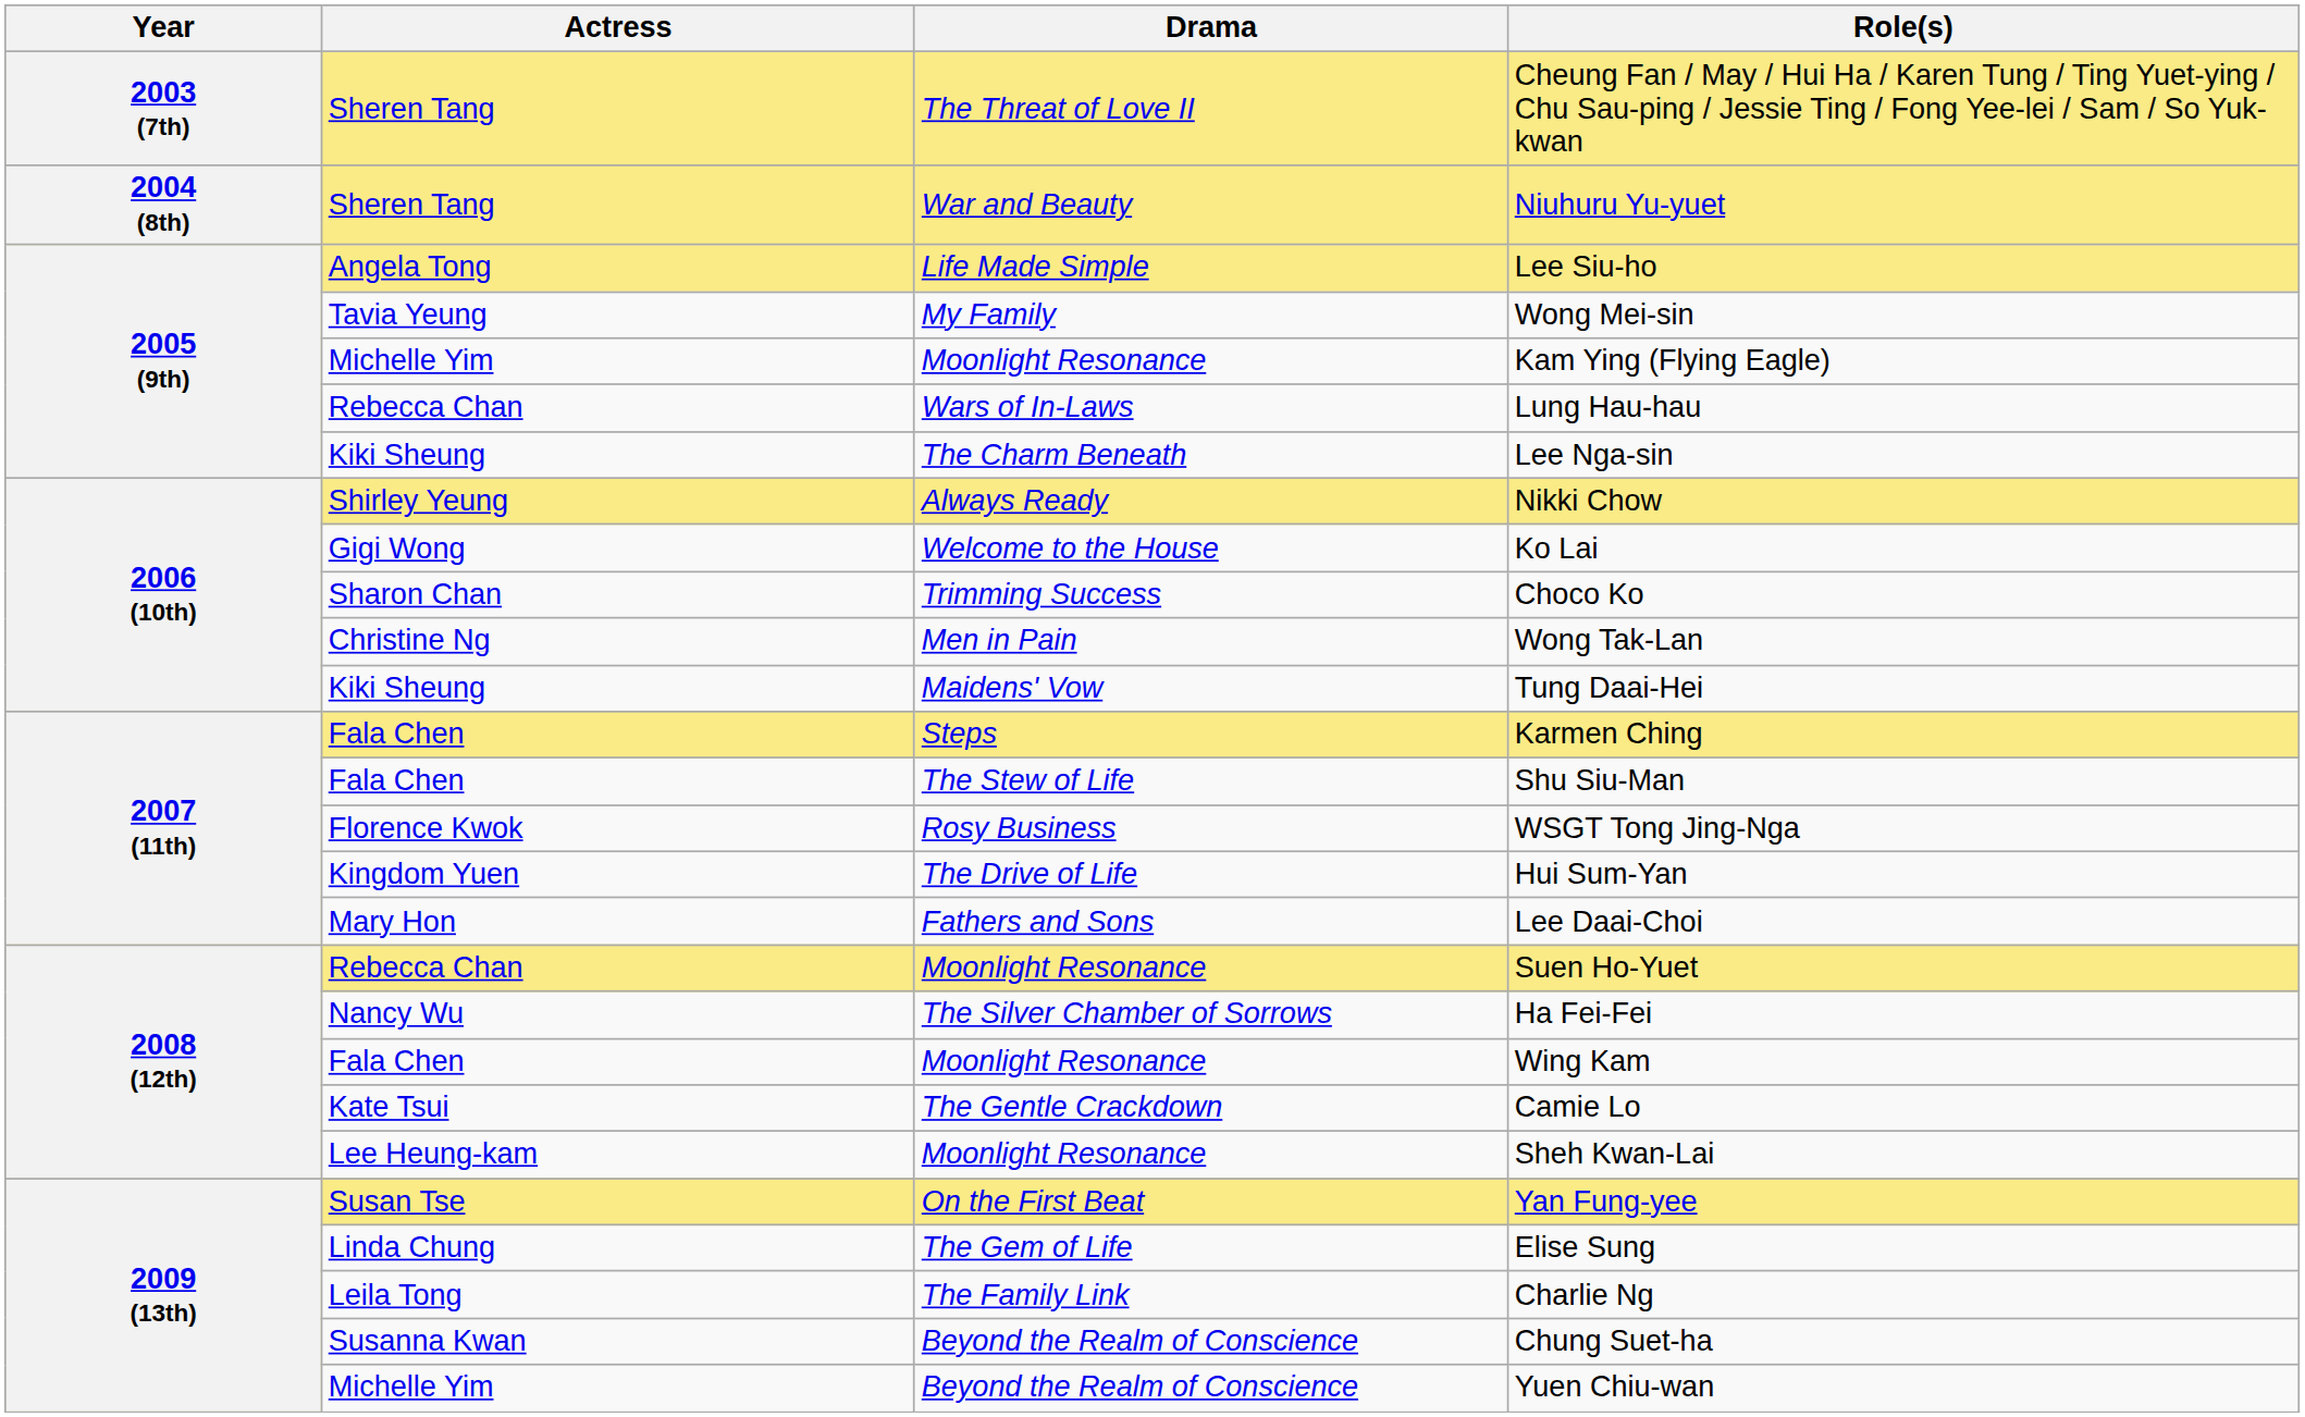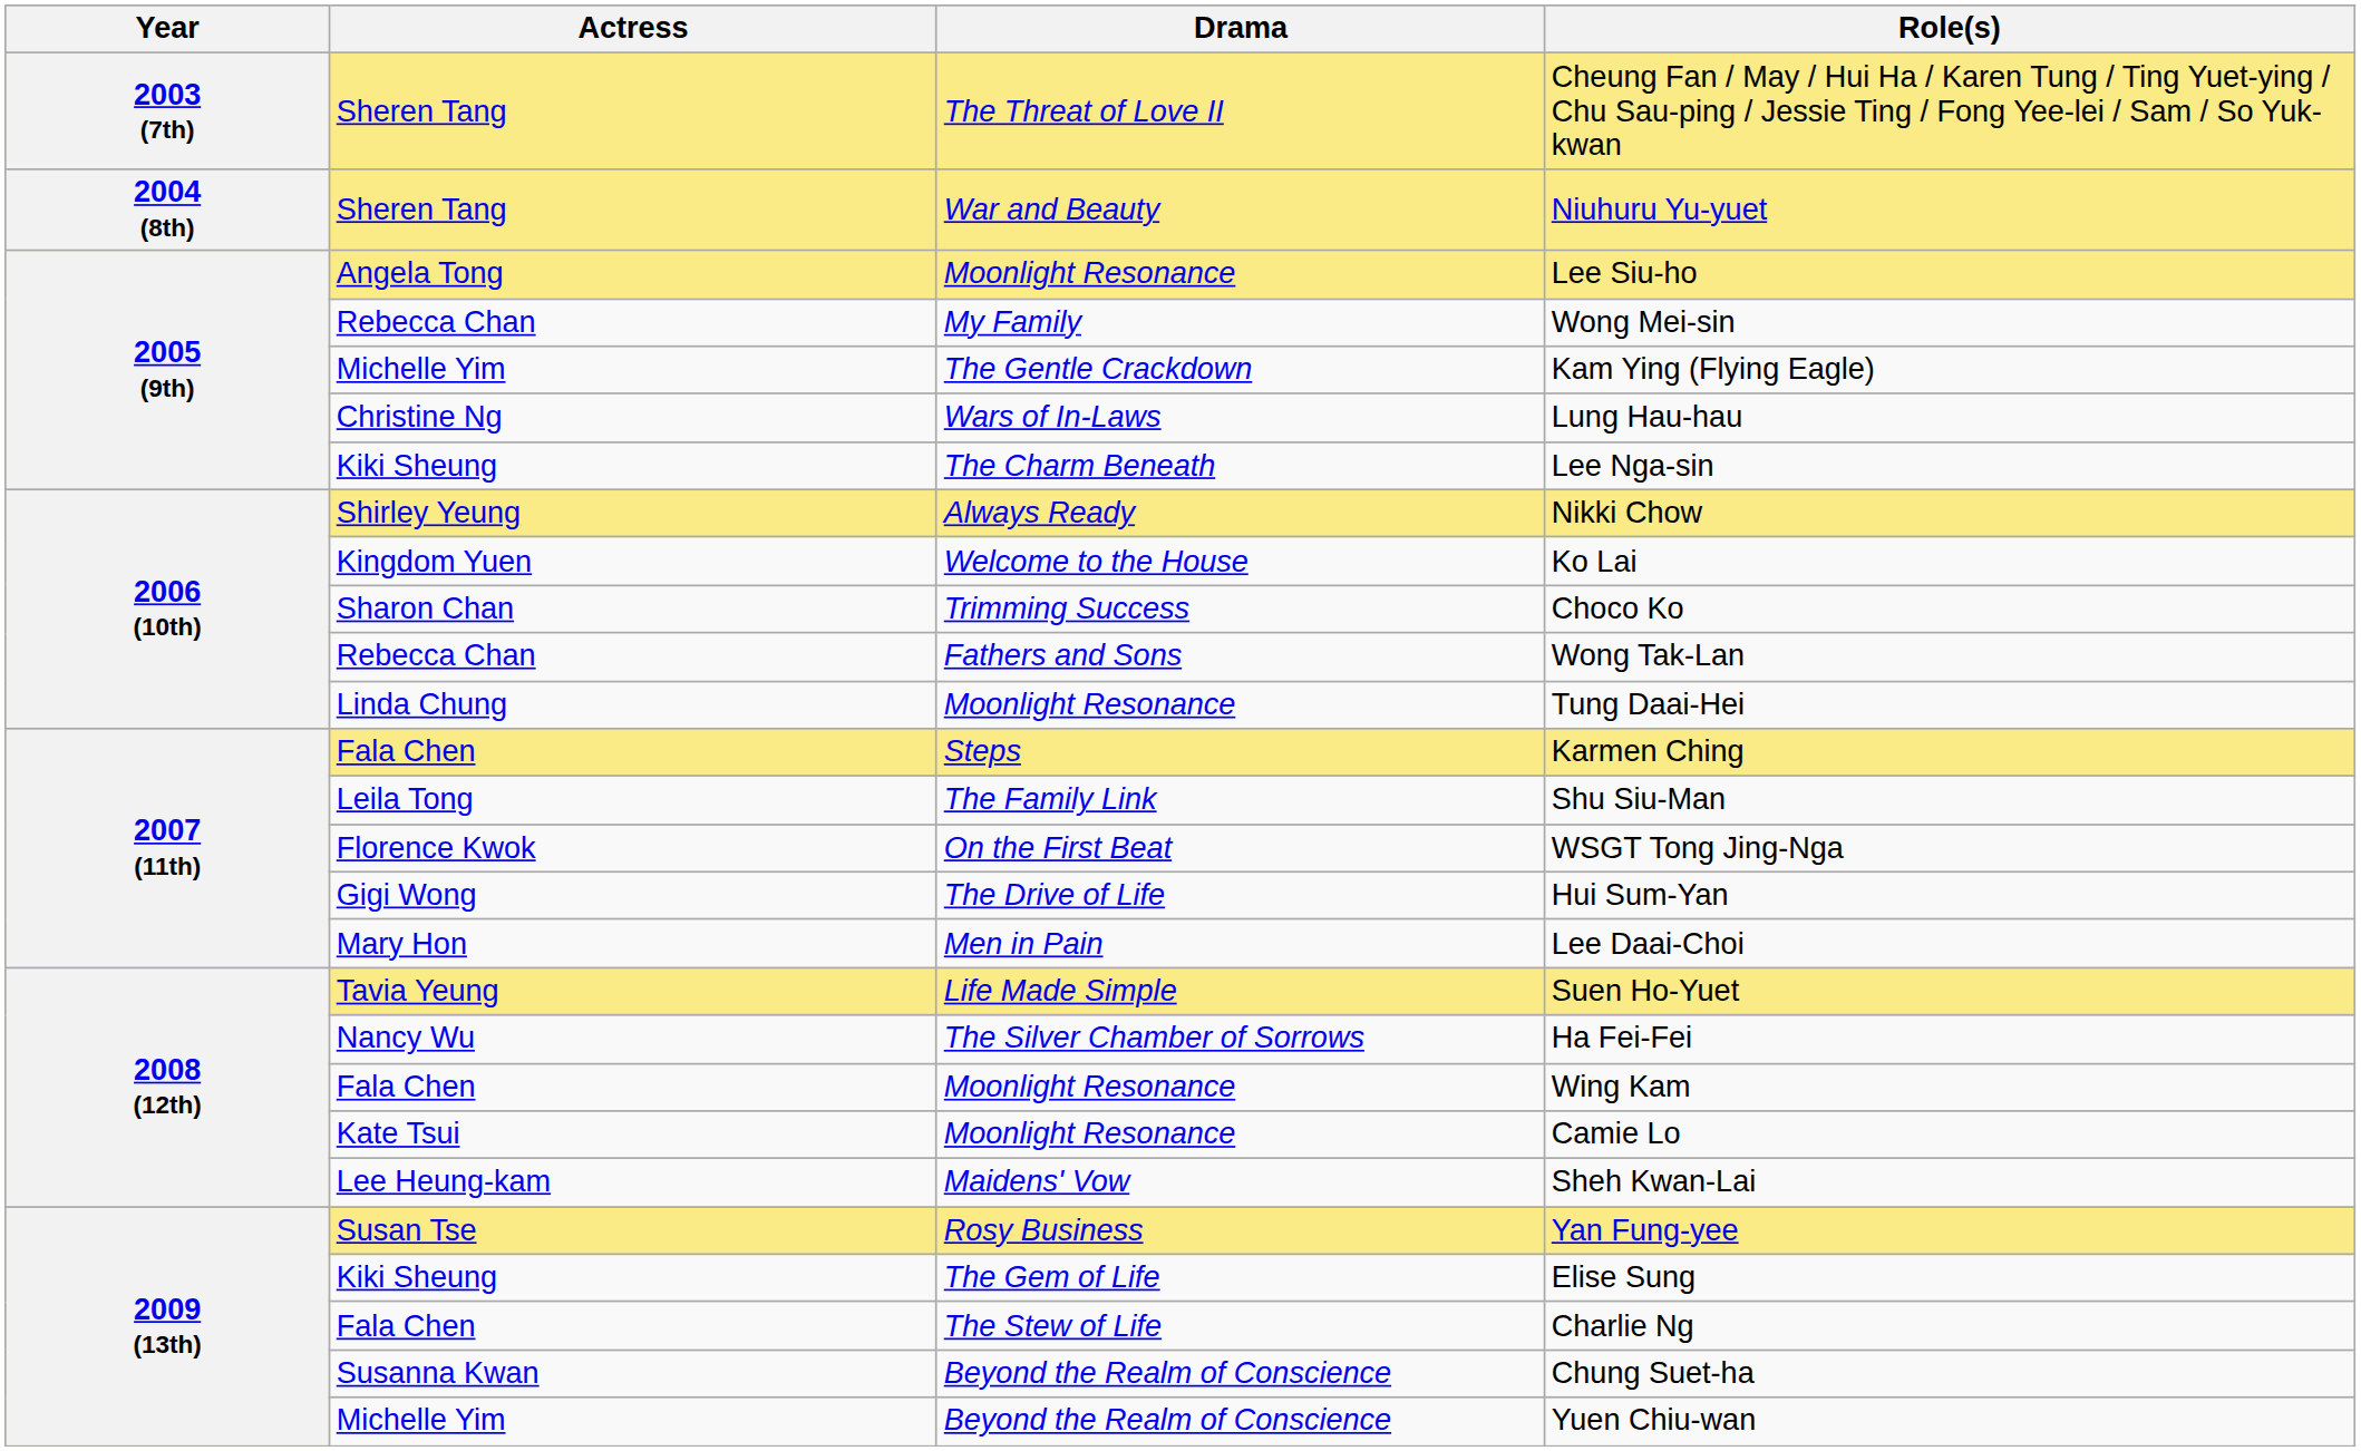Lee Siu-ho | Drama: Life Made Simple -> Moonlight Resonance
Wong Mei-sin | Actress: Tavia Yeung -> Rebecca Chan
Kam Ying (Flying Eagle) | Drama: Moonlight Resonance -> The Gentle Crackdown
Lung Hau-hau | Actress: Rebecca Chan -> Christine Ng
Ko Lai | Actress: Gigi Wong -> Kingdom Yuen
Wong Tak-Lan | Actress: Christine Ng -> Rebecca Chan
Wong Tak-Lan | Drama: Men in Pain -> Fathers and Sons
Tung Daai-Hei | Actress: Kiki Sheung -> Linda Chung
Tung Daai-Hei | Drama: Maidens' Vow -> Moonlight Resonance
Shu Siu-Man | Actress: Fala Chen -> Leila Tong
Shu Siu-Man | Drama: The Stew of Life -> The Family Link
WSGT Tong Jing-Nga | Drama: Rosy Business -> On the First Beat
Hui Sum-Yan | Actress: Kingdom Yuen -> Gigi Wong
Lee Daai-Choi | Drama: Fathers and Sons -> Men in Pain
Suen Ho-Yuet | Actress: Rebecca Chan -> Tavia Yeung
Suen Ho-Yuet | Drama: Moonlight Resonance -> Life Made Simple
Camie Lo | Drama: The Gentle Crackdown -> Moonlight Resonance
Sheh Kwan-Lai | Drama: Moonlight Resonance -> Maidens' Vow
Yan Fung-yee | Drama: On the First Beat -> Rosy Business
Elise Sung | Actress: Linda Chung -> Kiki Sheung
Charlie Ng | Actress: Leila Tong -> Fala Chen
Charlie Ng | Drama: The Family Link -> The Stew of Life
